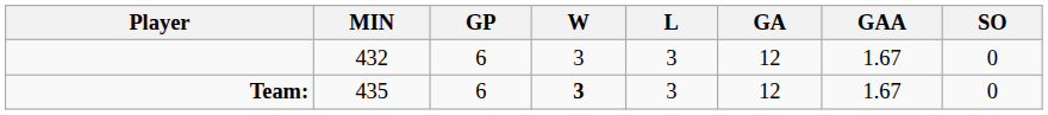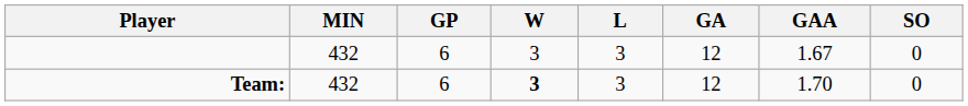Team: | MIN: 435 -> 432
Team: | GAA: 1.67 -> 1.70
